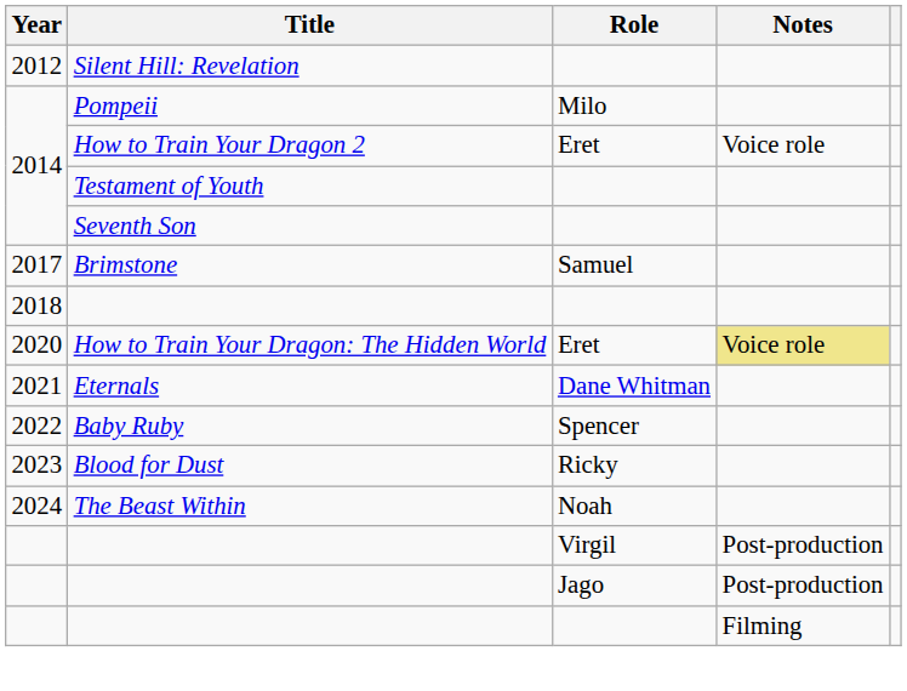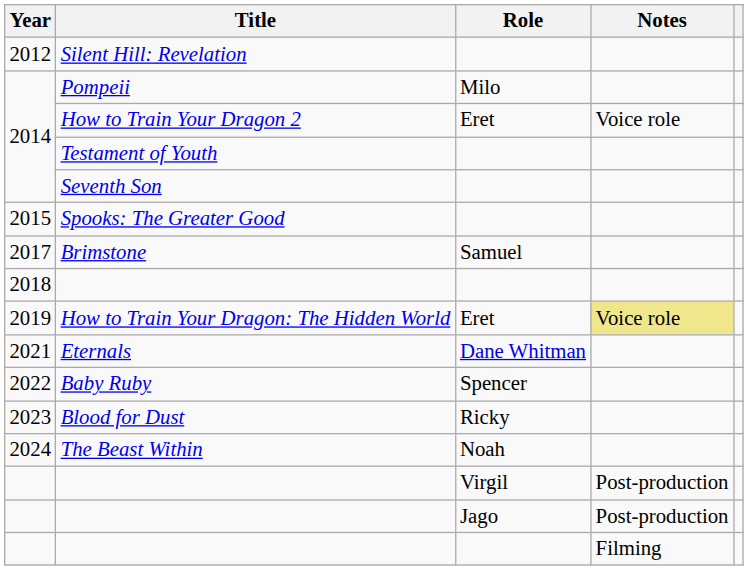+ row: 2015 | Spooks: The Greater Good
How to Train Your Dragon: The Hidden World | Year: 2020 -> 2019
